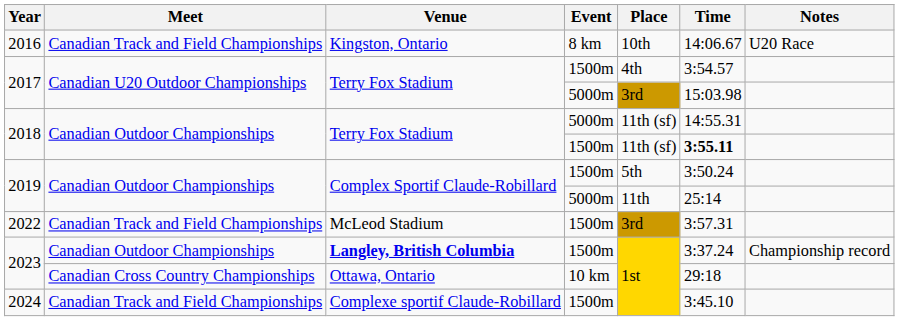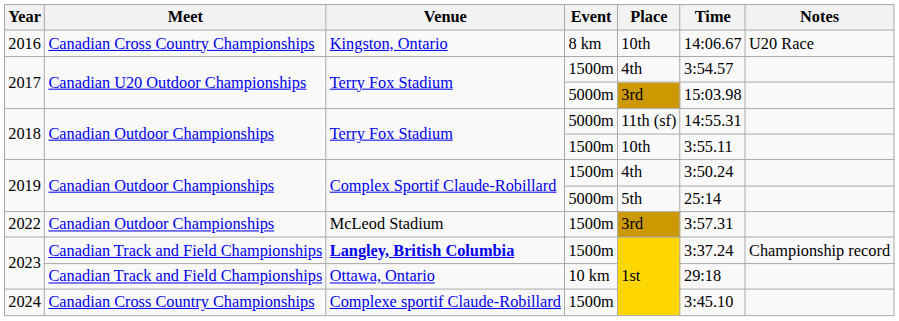2016 | Meet: Canadian Track and Field Championships -> Canadian Cross Country Championships
2018 / 1500m | Place: 11th (sf) -> 10th
2018 / 1500m | Time: bold -> normal
2019 / 1500m | Place: 5th -> 4th
2019 / 5000m | Place: 11th -> 5th
2022 | Meet: Canadian Track and Field Championships -> Canadian Outdoor Championships
2023 / 1500m | Meet: Canadian Outdoor Championships -> Canadian Track and Field Championships
2023 / 10 km | Meet: Canadian Cross Country Championships -> Canadian Track and Field Championships
2024 | Meet: Canadian Track and Field Championships -> Canadian Cross Country Championships
